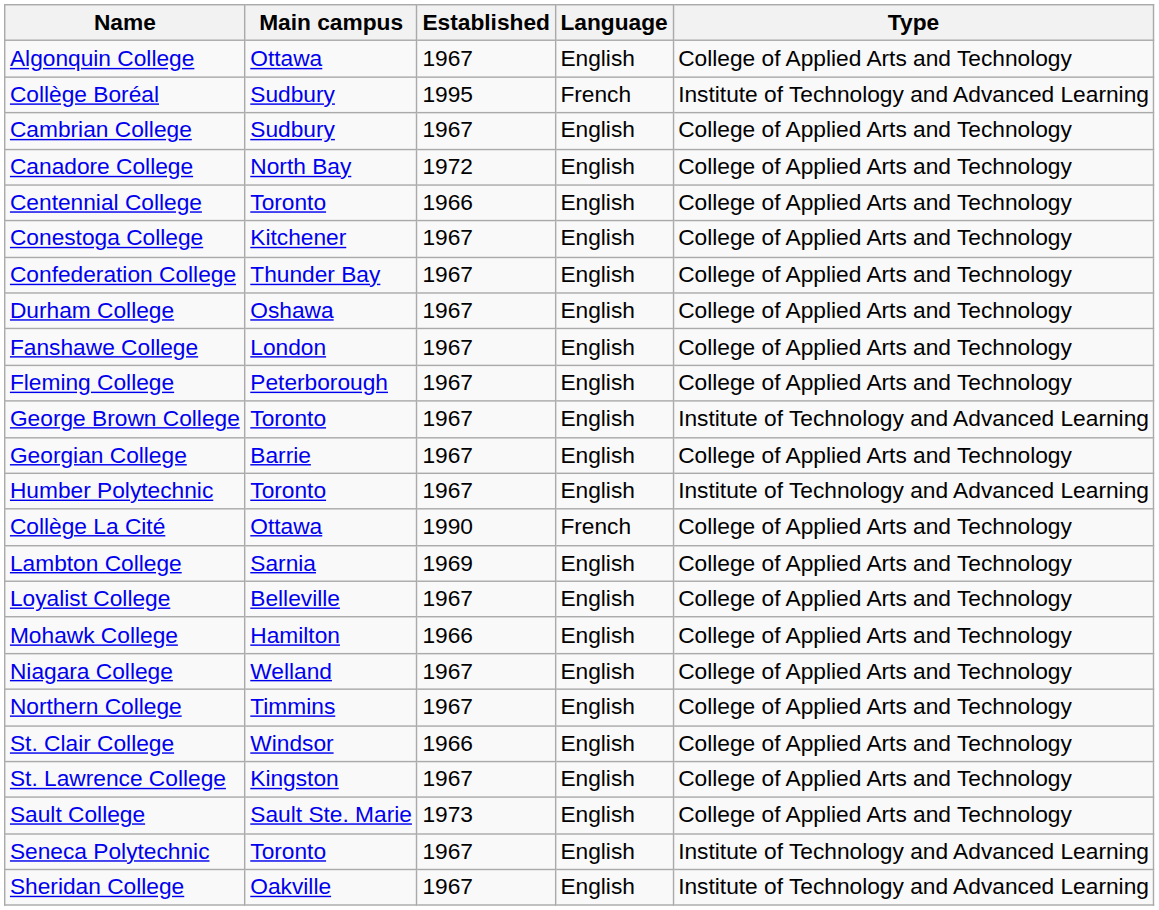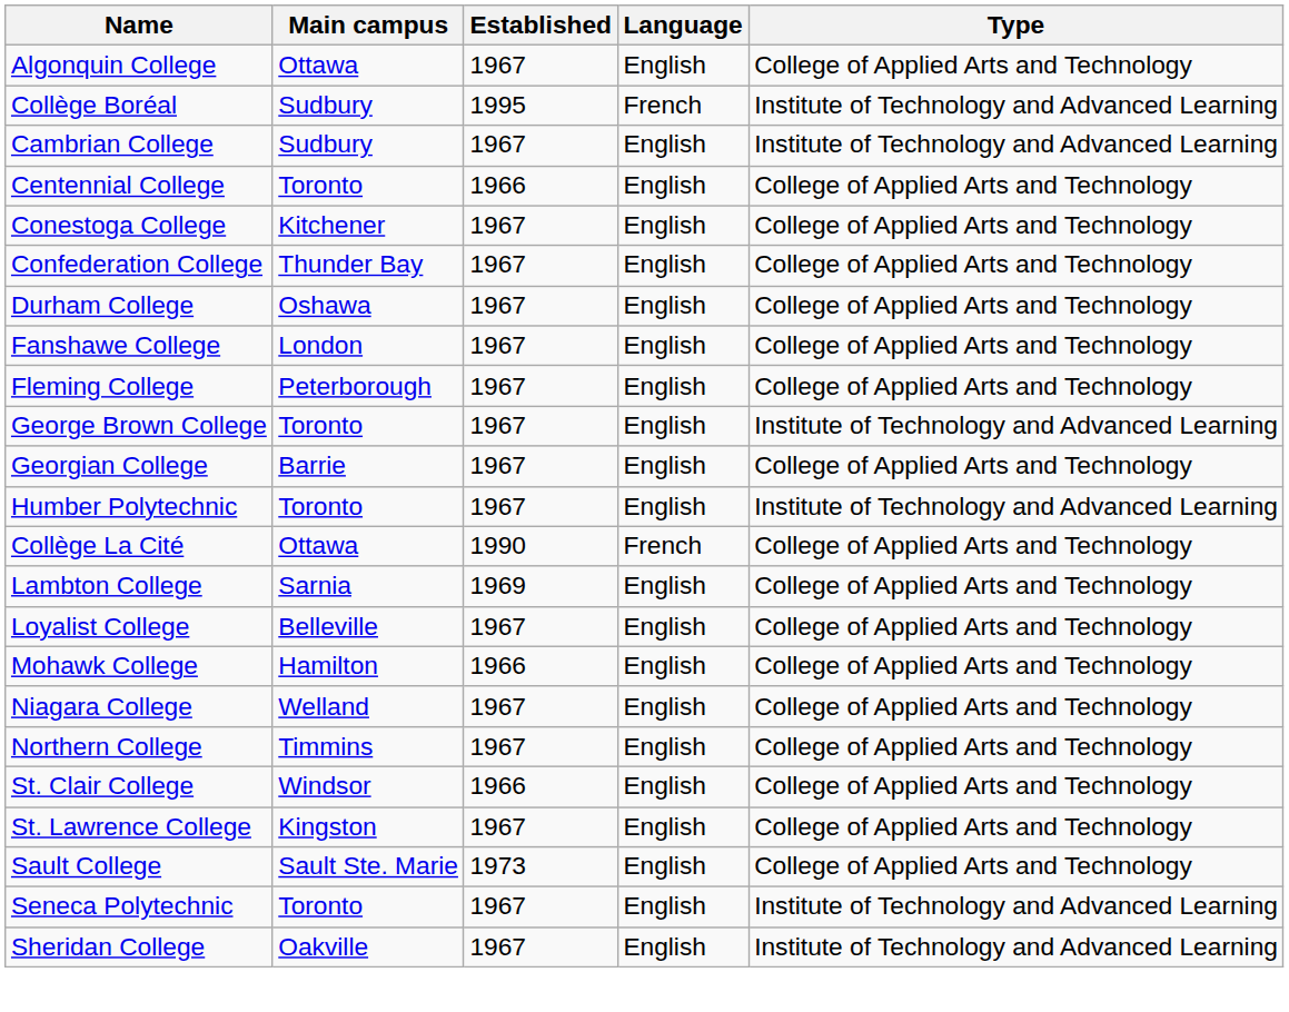Cambrian College | Type: College of Applied Arts and Technology -> Institute of Technology and Advanced Learning
- row: Canadore College | North Bay | 1972 | English | College of Applied Arts and Technology
